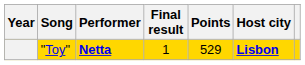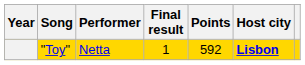"Toy" | Performer: bold -> normal
"Toy" | Points: 529 -> 592
